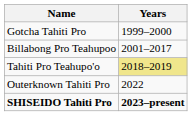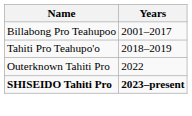- row: Gotcha Tahiti Pro | 1999–2000
Tahiti Pro Teahupo'o | Years: khaki background -> no background
